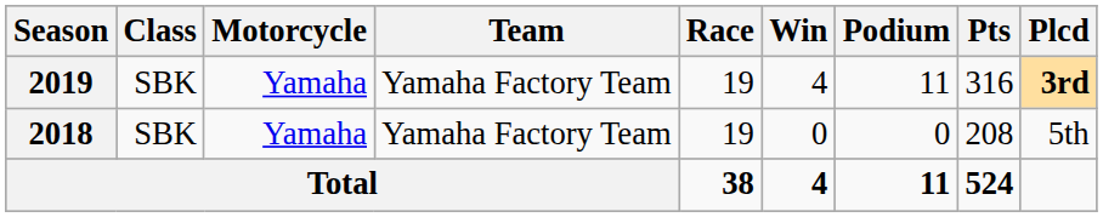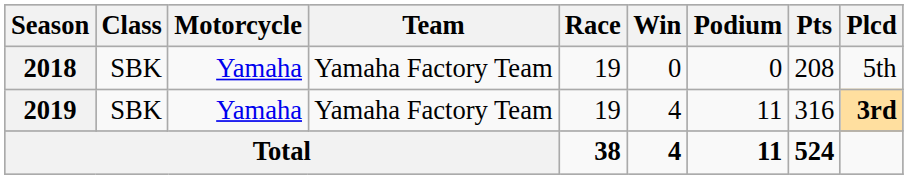rows swapped: 2018 <-> 2019
